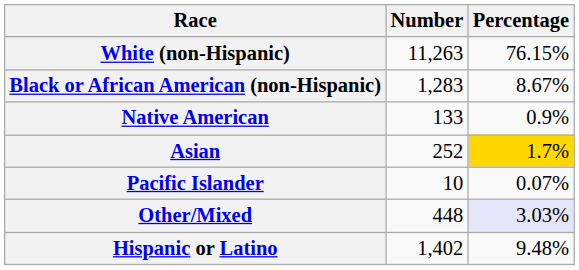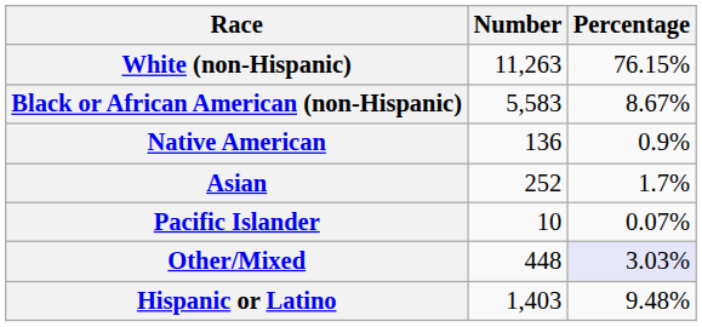Black or African American (non-Hispanic) | Number: 1,283 -> 5,583
Native American | Number: 133 -> 136
Asian | Percentage: gold background -> no background
Hispanic or Latino | Number: 1,402 -> 1,403
